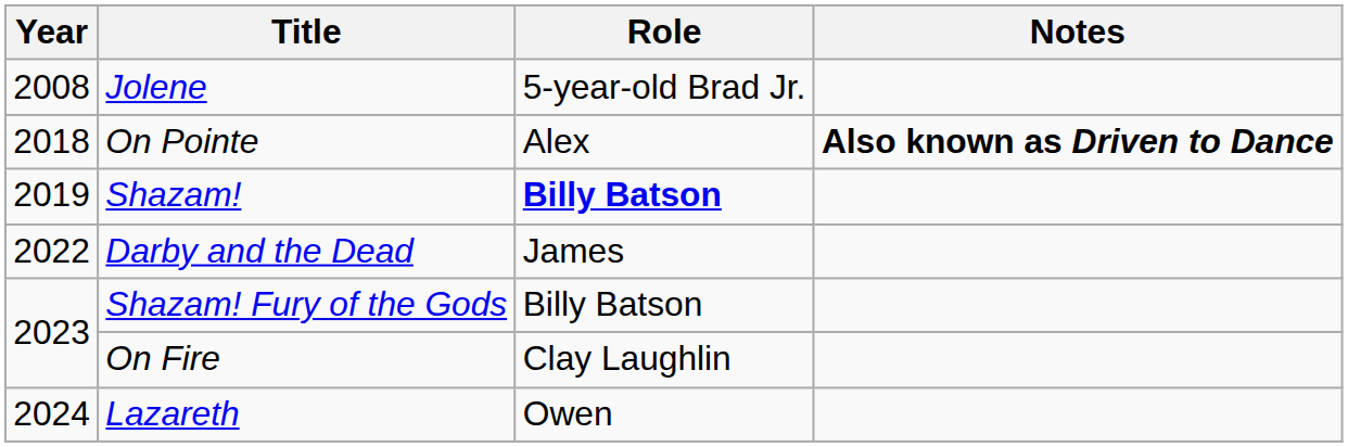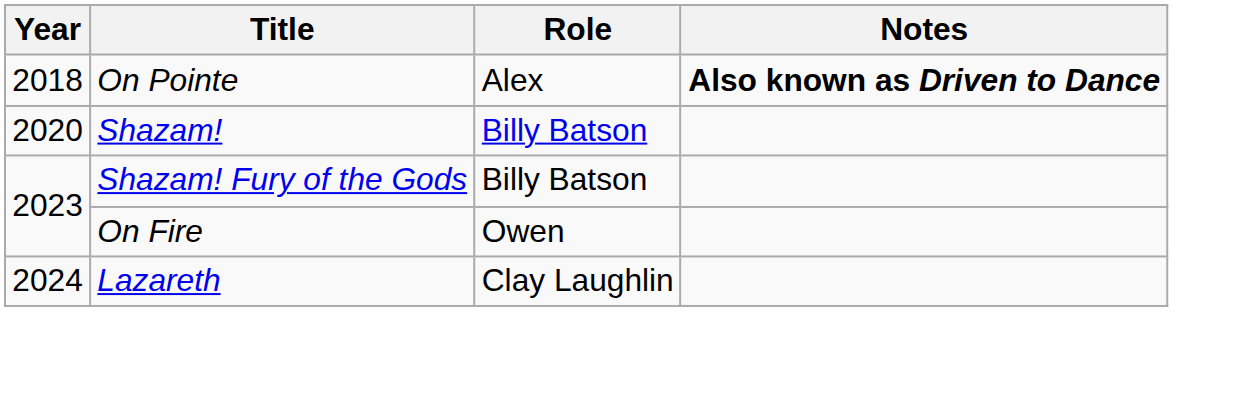- row: 2008 | Jolene | 5-year-old Brad Jr.
Shazam! | Year: 2019 -> 2020
Shazam! | Role: bold -> normal
- row: 2022 | Darby and the Dead | James
On Fire | Role: Clay Laughlin -> Owen
Lazareth | Role: Owen -> Clay Laughlin
